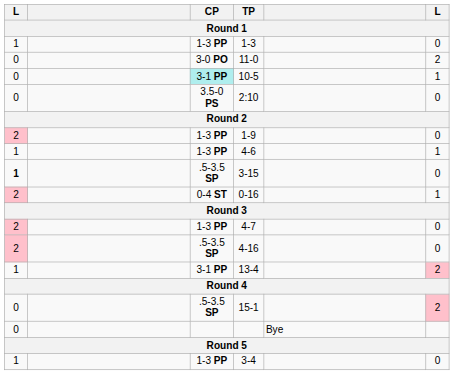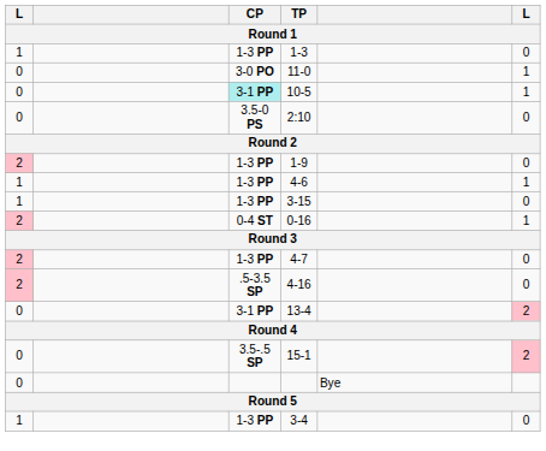11-0 | column 6: 2 -> 1
3-15 | column 1: bold -> normal
3-15 | CP: .5-3.5 SP -> 1-3 PP
13-4 | column 1: 1 -> 0
15-1 | CP: .5-3.5 SP -> 3.5-.5 SP
